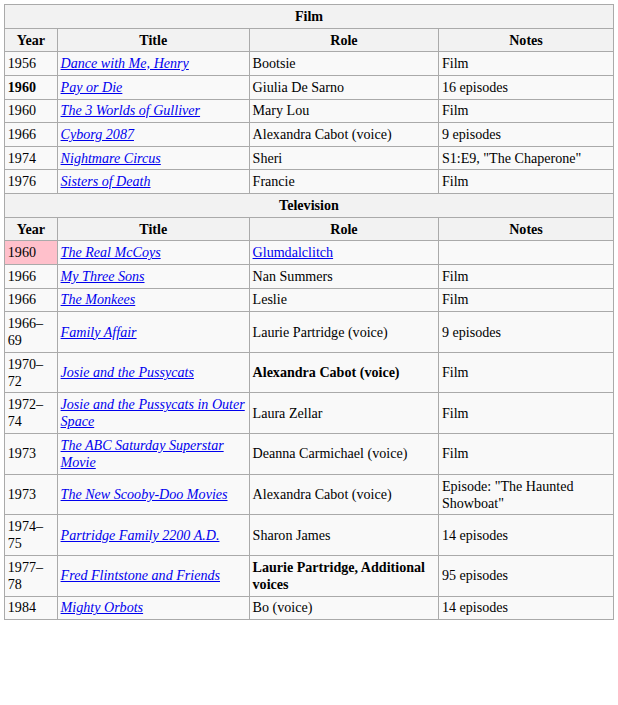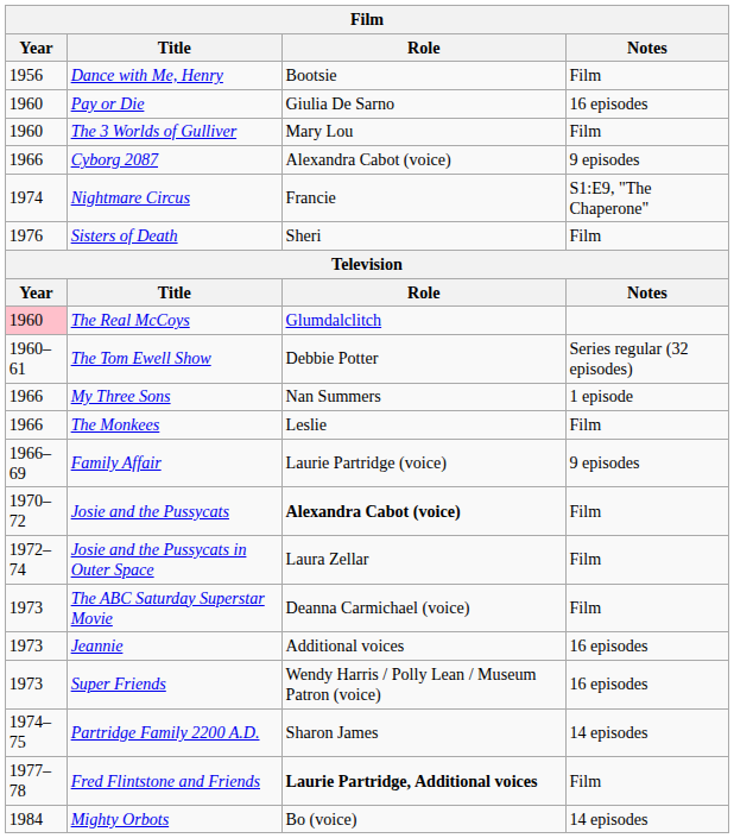Pay or Die | Year: bold -> normal
Nightmare Circus | Role: Sheri -> Francie
Sisters of Death | Role: Francie -> Sheri
+ row: 1960–61 | The Tom Ewell Show | Debbie Potter | Series regular (32 episodes)
My Three Sons | Notes: Film -> 1 episode
- row: 1973 | The New Scooby-Doo Movies | Alexandra Cabot (voice) | Episode: "The Haunted Showboat"
+ row: 1973 | Jeannie | Additional voices | 16 episodes
+ row: 1973 | Super Friends | Wendy Harris / Polly Lean / Museum Patron (voice) | 16 episodes
Fred Flintstone and Friends | Notes: 95 episodes -> Film
